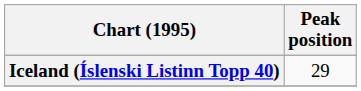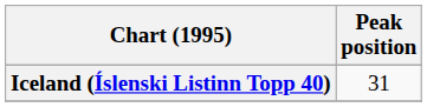Iceland (Íslenski Listinn Topp 40) | Peak position: 29 -> 31
